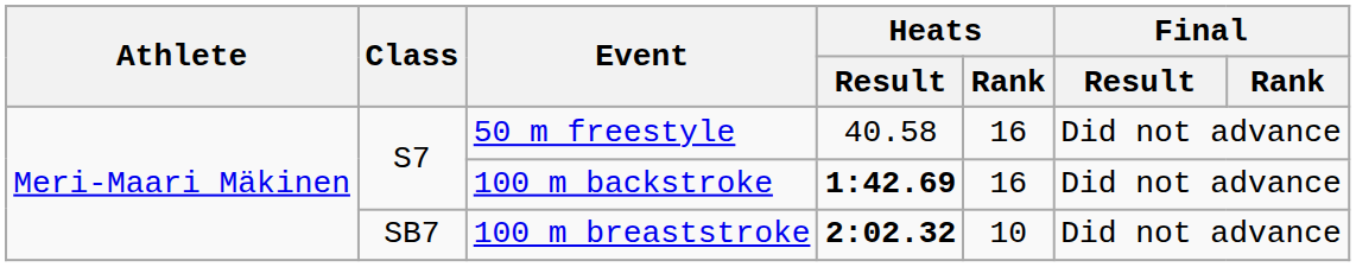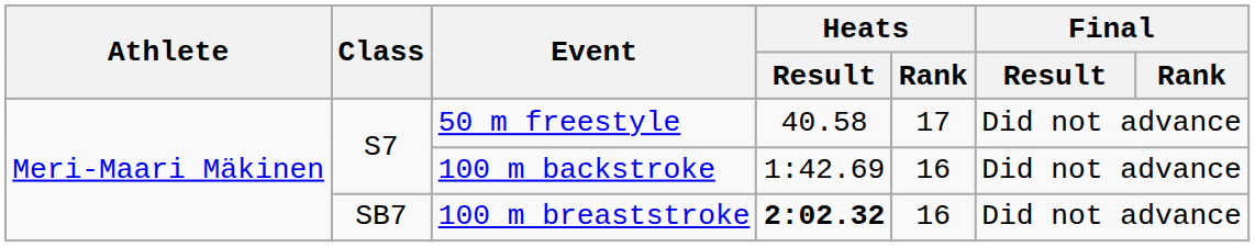50 m freestyle | Heats / Rank: 16 -> 17
100 m backstroke | Heats / Result: bold -> normal
100 m breaststroke | Heats / Rank: 10 -> 16
